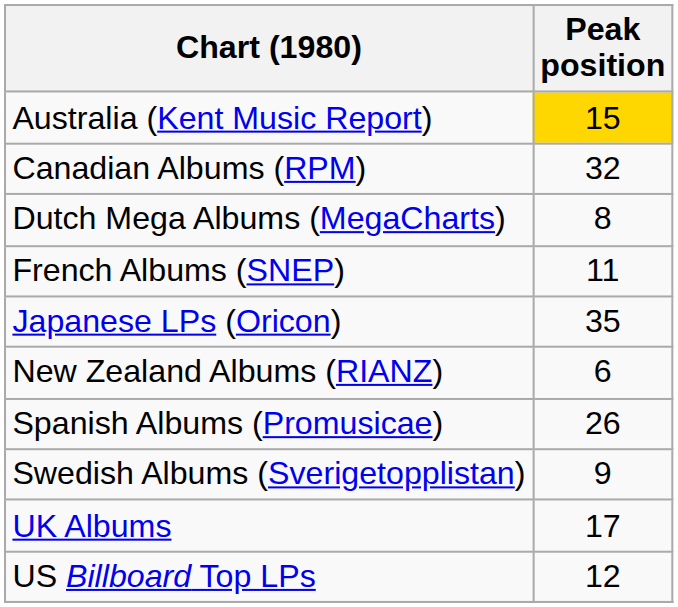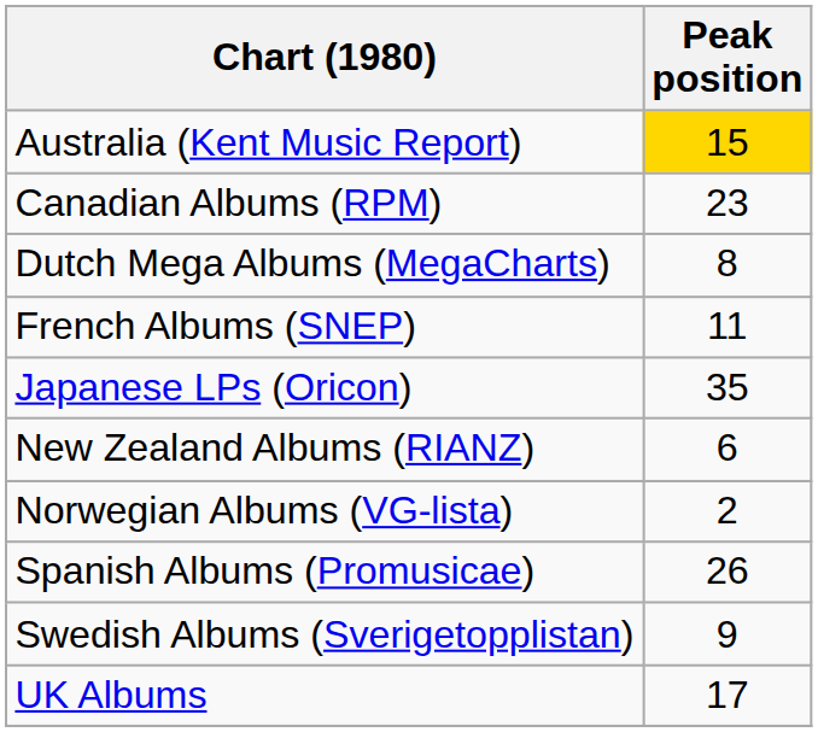Canadian Albums (RPM) | Peak position: 32 -> 23
+ row: Norwegian Albums (VG-lista) | 2
- row: US Billboard Top LPs | 12
